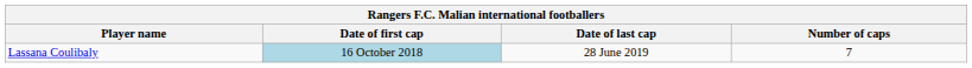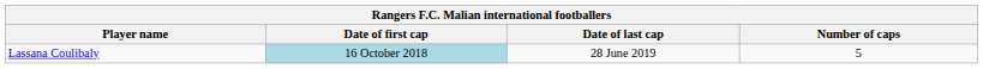Lassana Coulibaly | Number of caps: 7 -> 5
